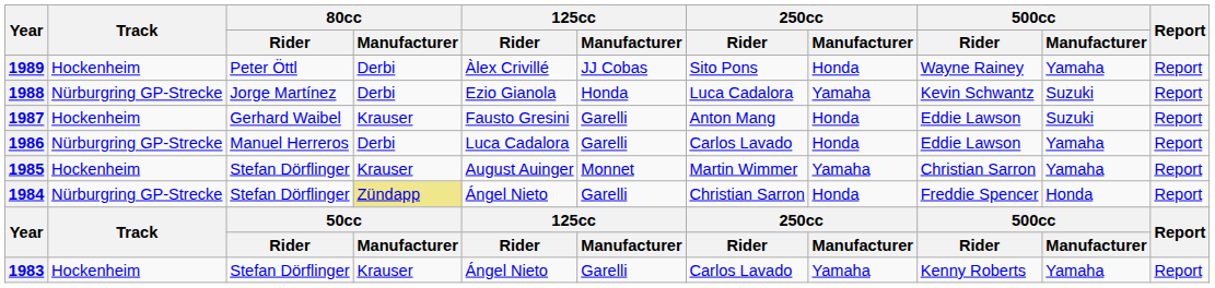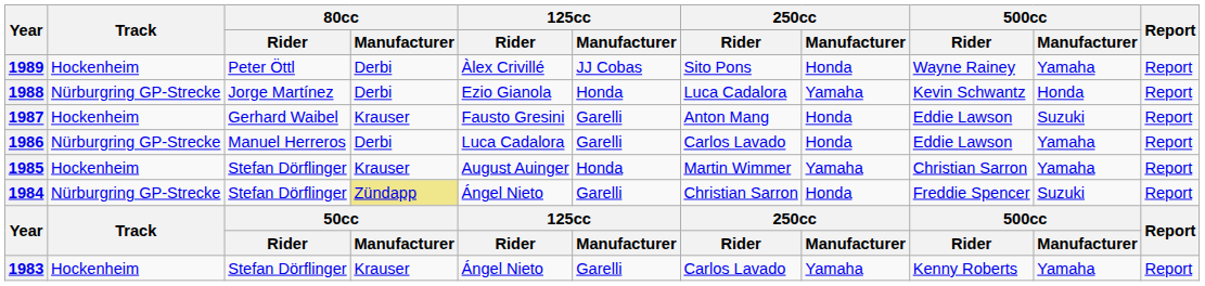1988 | 500cc / Manufacturer: Suzuki -> Honda
1985 | 125cc / Manufacturer: Monnet -> Honda
1984 | 500cc / Manufacturer: Honda -> Suzuki
